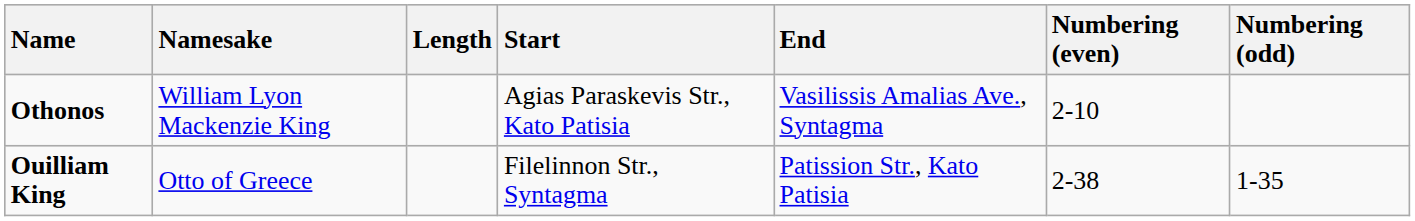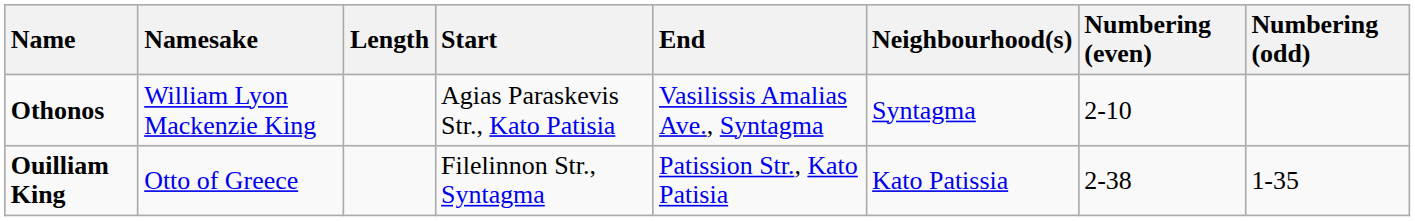+ column: Neighbourhood(s) | Syntagma | Kato Patissia
